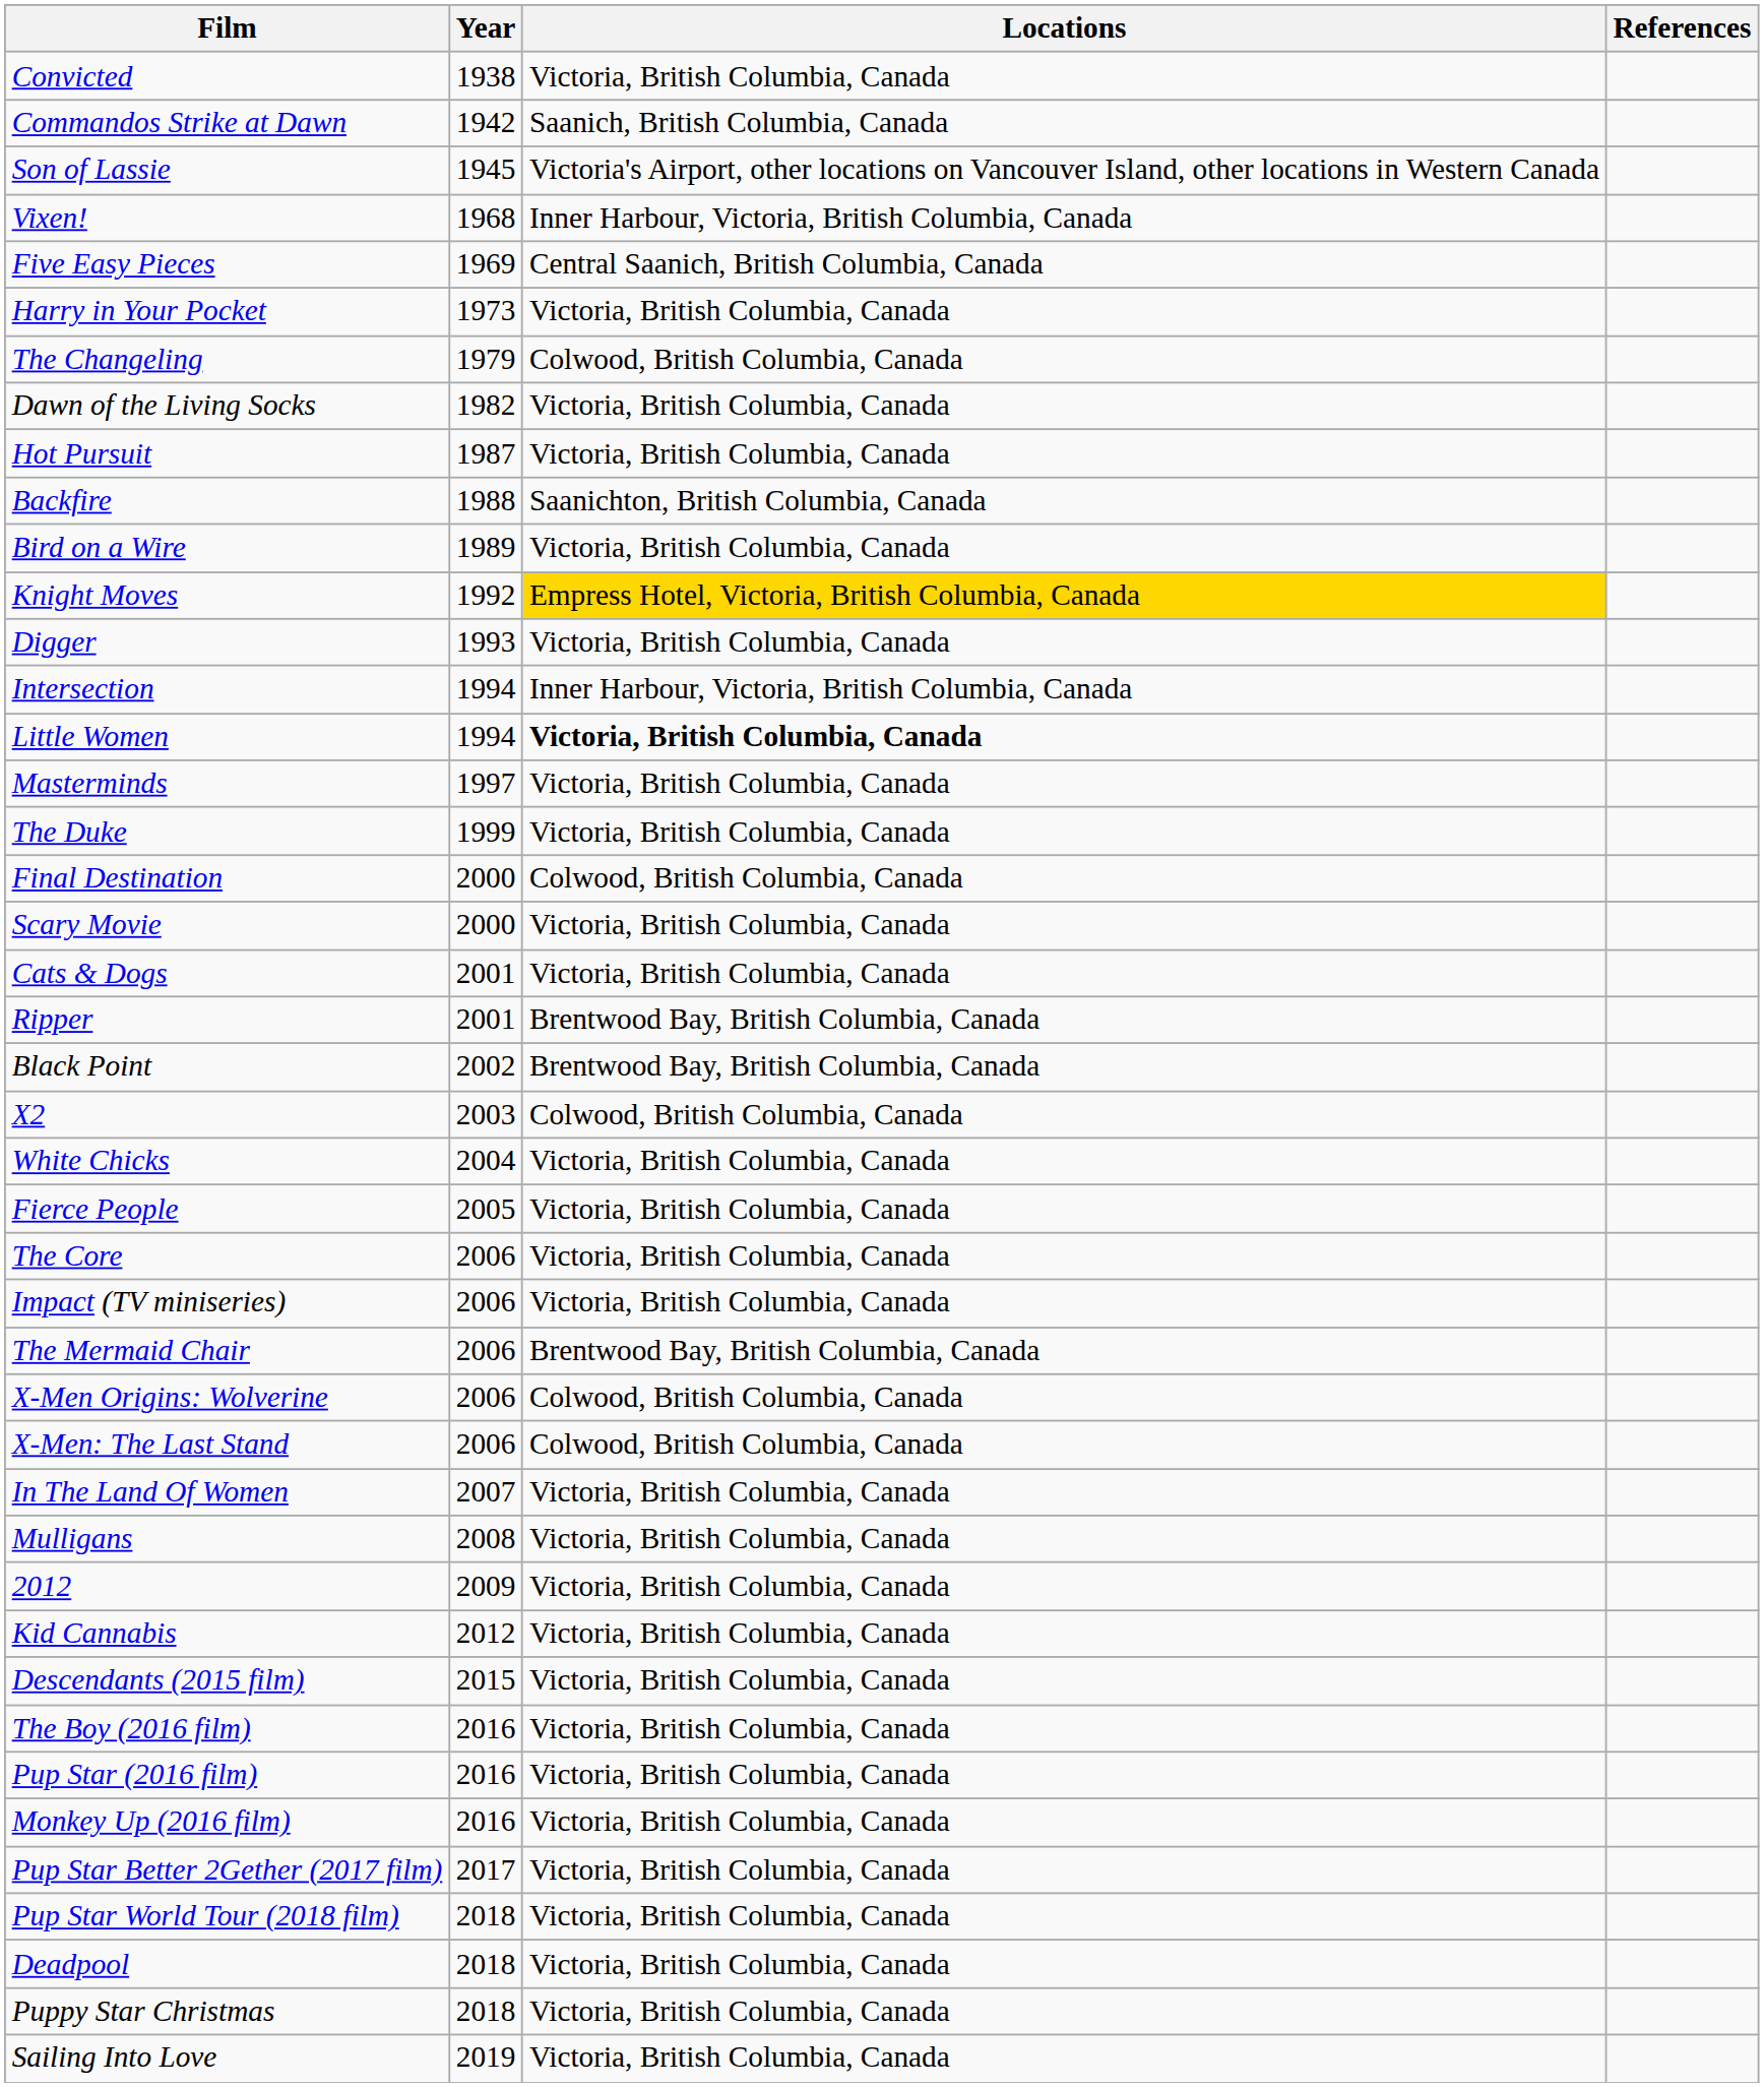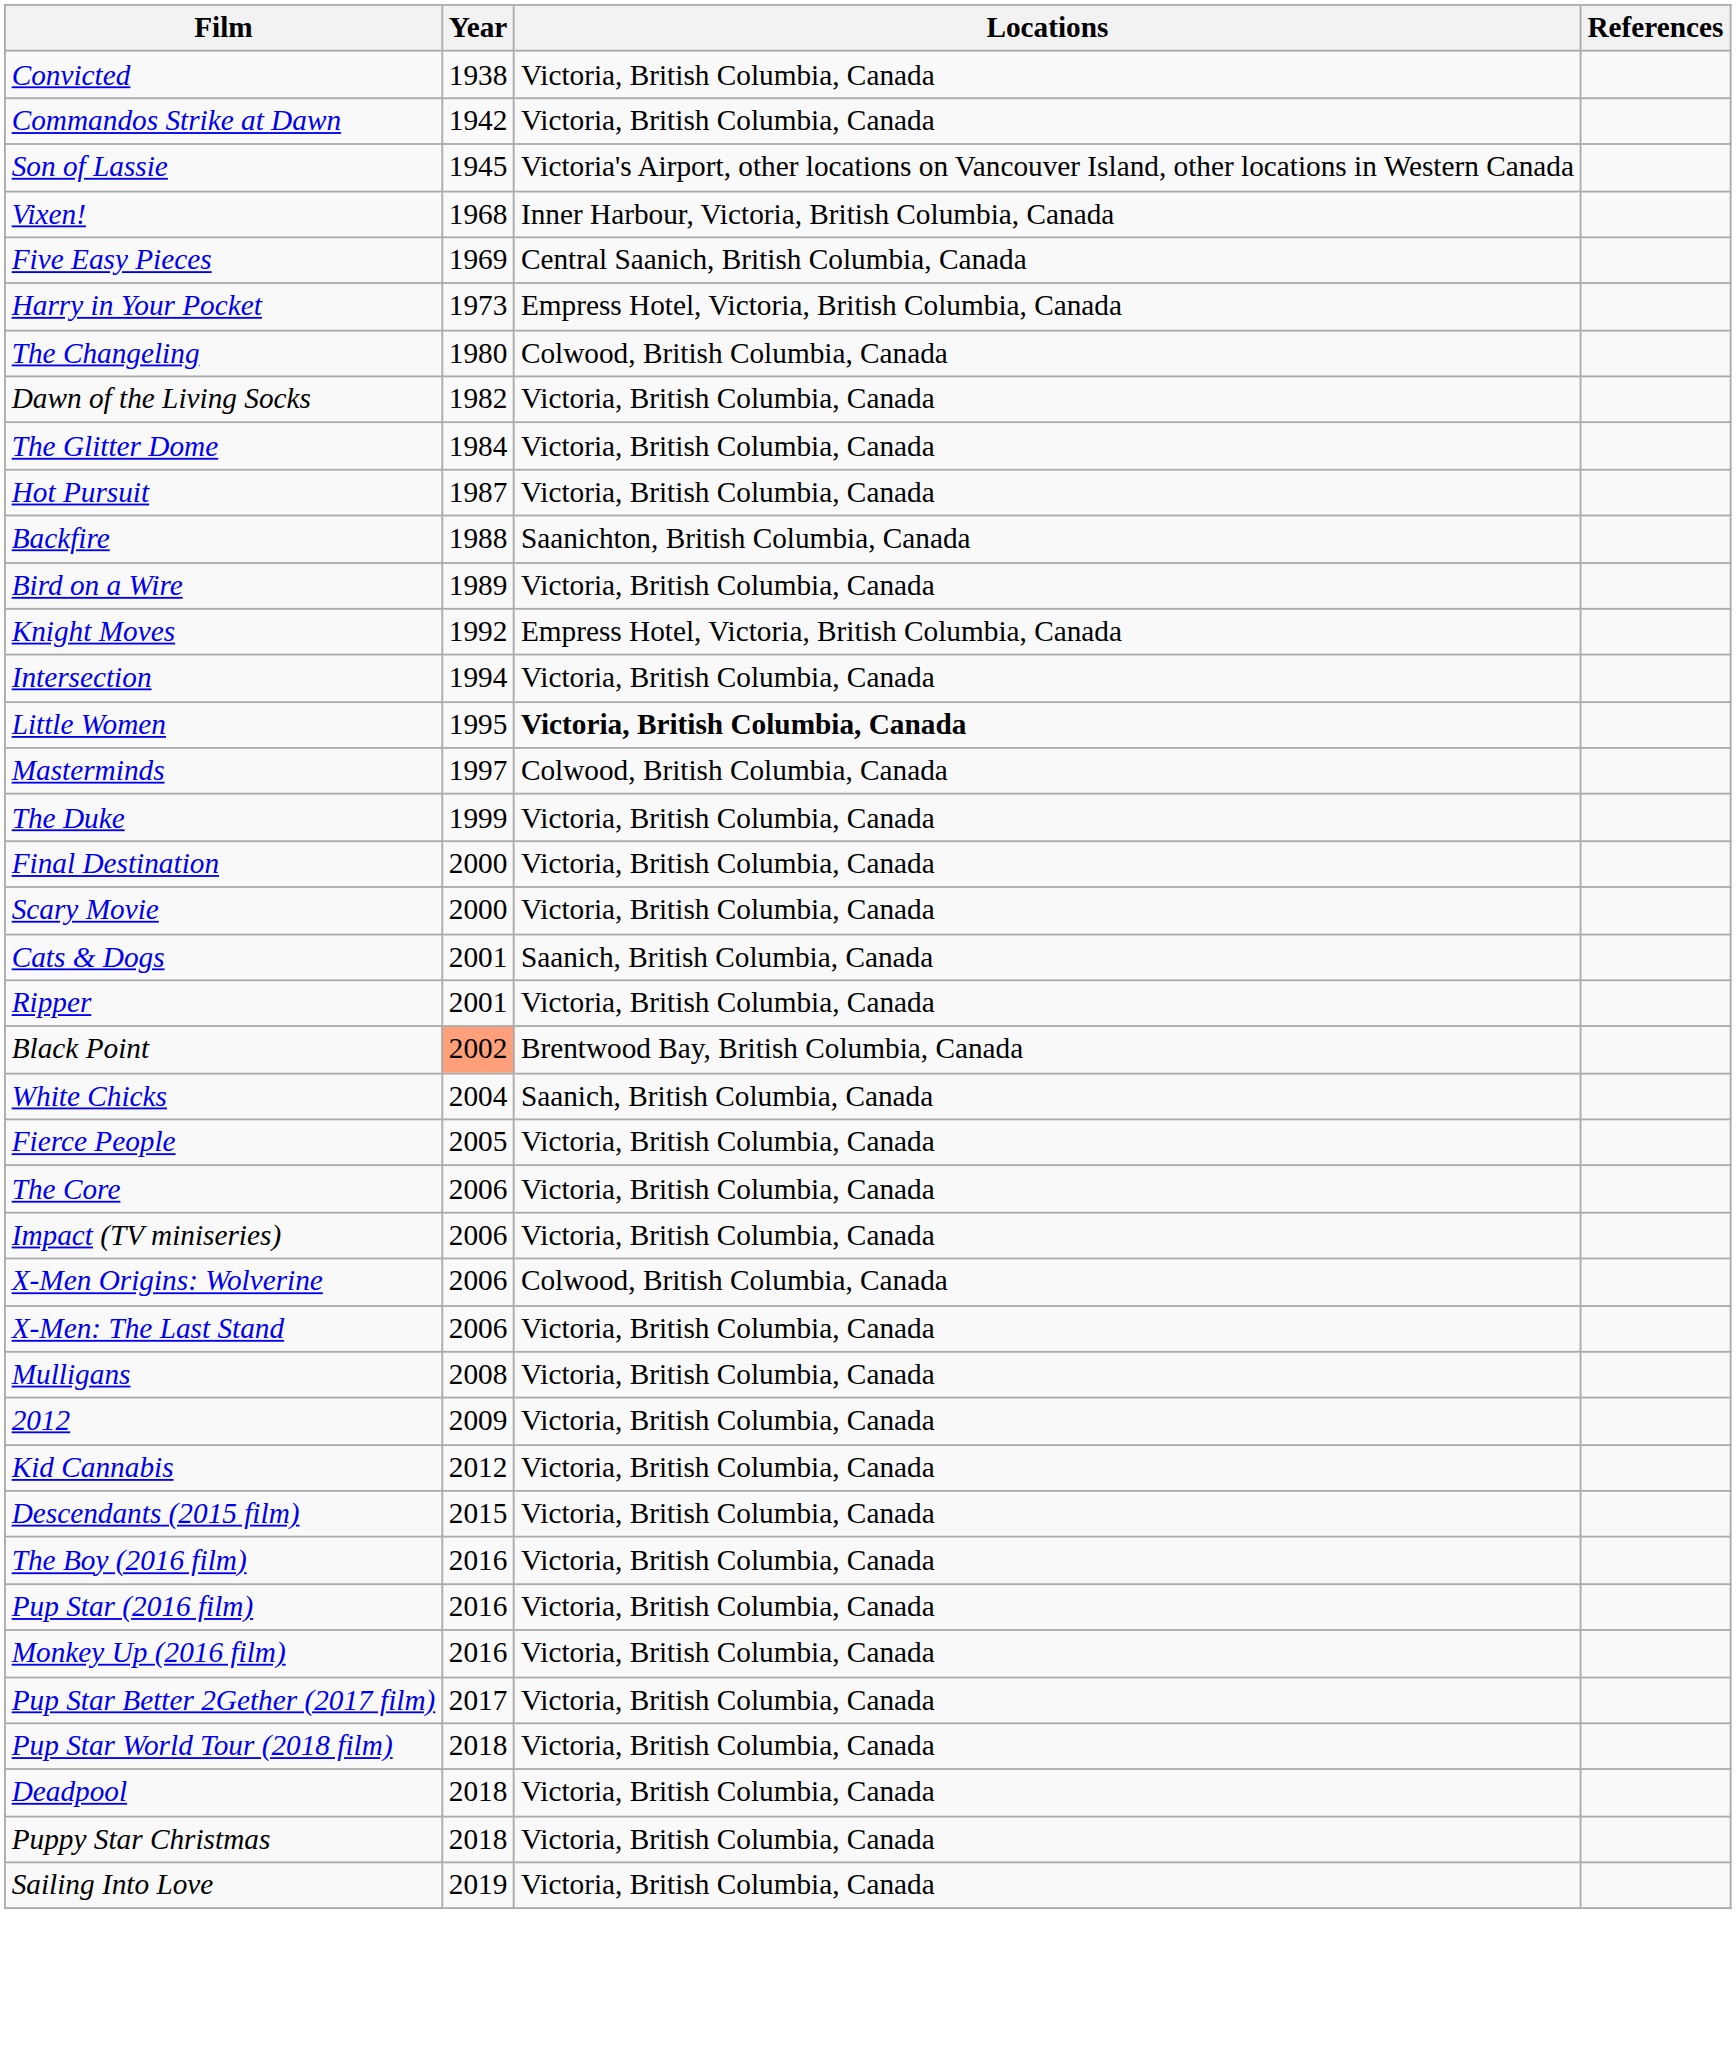Commandos Strike at Dawn | Locations: Saanich, British Columbia, Canada -> Victoria, British Columbia, Canada
Harry in Your Pocket | Locations: Victoria, British Columbia, Canada -> Empress Hotel, Victoria, British Columbia, Canada
The Changeling | Year: 1979 -> 1980
+ row: The Glitter Dome | 1984 | Victoria, British Columbia, Canada
Knight Moves | Locations: gold background -> no background
- row: Digger | 1993 | Victoria, British Columbia, Canada
Intersection | Locations: Inner Harbour, Victoria, British Columbia, Canada -> Victoria, British Columbia, Canada
Little Women | Year: 1994 -> 1995
Masterminds | Locations: Victoria, British Columbia, Canada -> Colwood, British Columbia, Canada
Final Destination | Locations: Colwood, British Columbia, Canada -> Victoria, British Columbia, Canada
Cats & Dogs | Locations: Victoria, British Columbia, Canada -> Saanich, British Columbia, Canada
Ripper | Locations: Brentwood Bay, British Columbia, Canada -> Victoria, British Columbia, Canada
Black Point | Year: no background -> lightsalmon background
- row: X2 | 2003 | Colwood, British Columbia, Canada
White Chicks | Locations: Victoria, British Columbia, Canada -> Saanich, British Columbia, Canada
- row: The Mermaid Chair | 2006 | Brentwood Bay, British Columbia, Canada
X-Men: The Last Stand | Locations: Colwood, British Columbia, Canada -> Victoria, British Columbia, Canada
- row: In The Land Of Women | 2007 | Victoria, British Columbia, Canada
